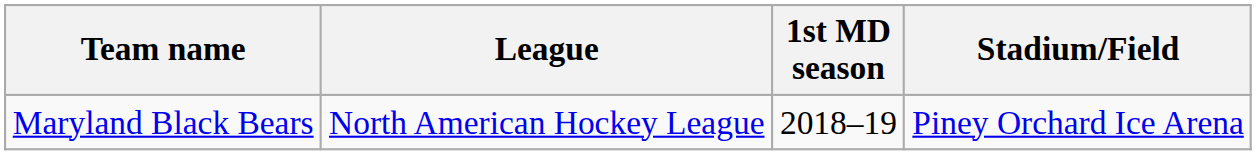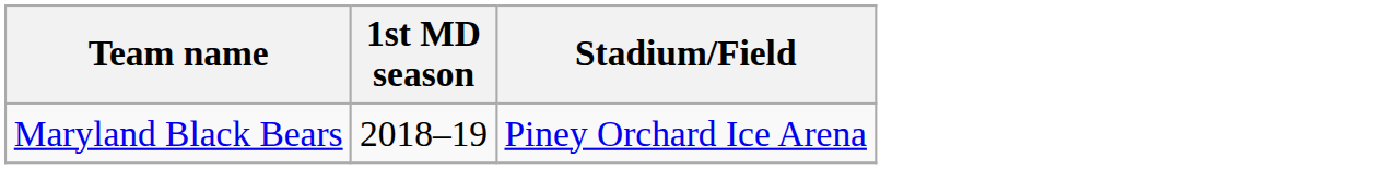- column: League | North American Hockey League
